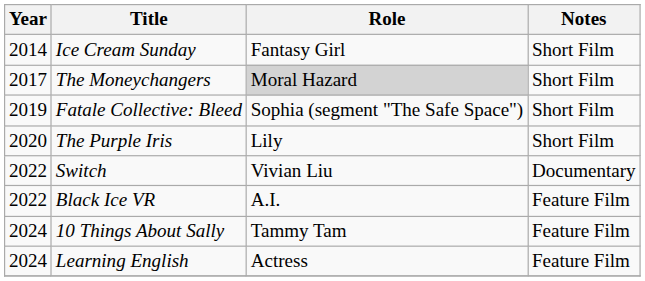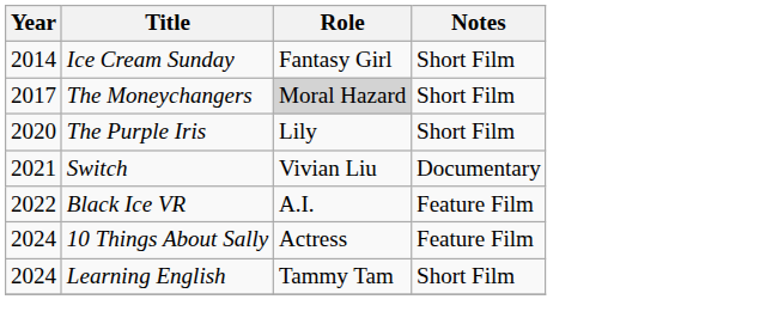- row: 2019 | Fatale Collective: Bleed | Sophia (segment "The Safe Space") | Short Film
Switch | Year: 2022 -> 2021
10 Things About Sally | Role: Tammy Tam -> Actress
Learning English | Role: Actress -> Tammy Tam
Learning English | Notes: Feature Film -> Short Film
